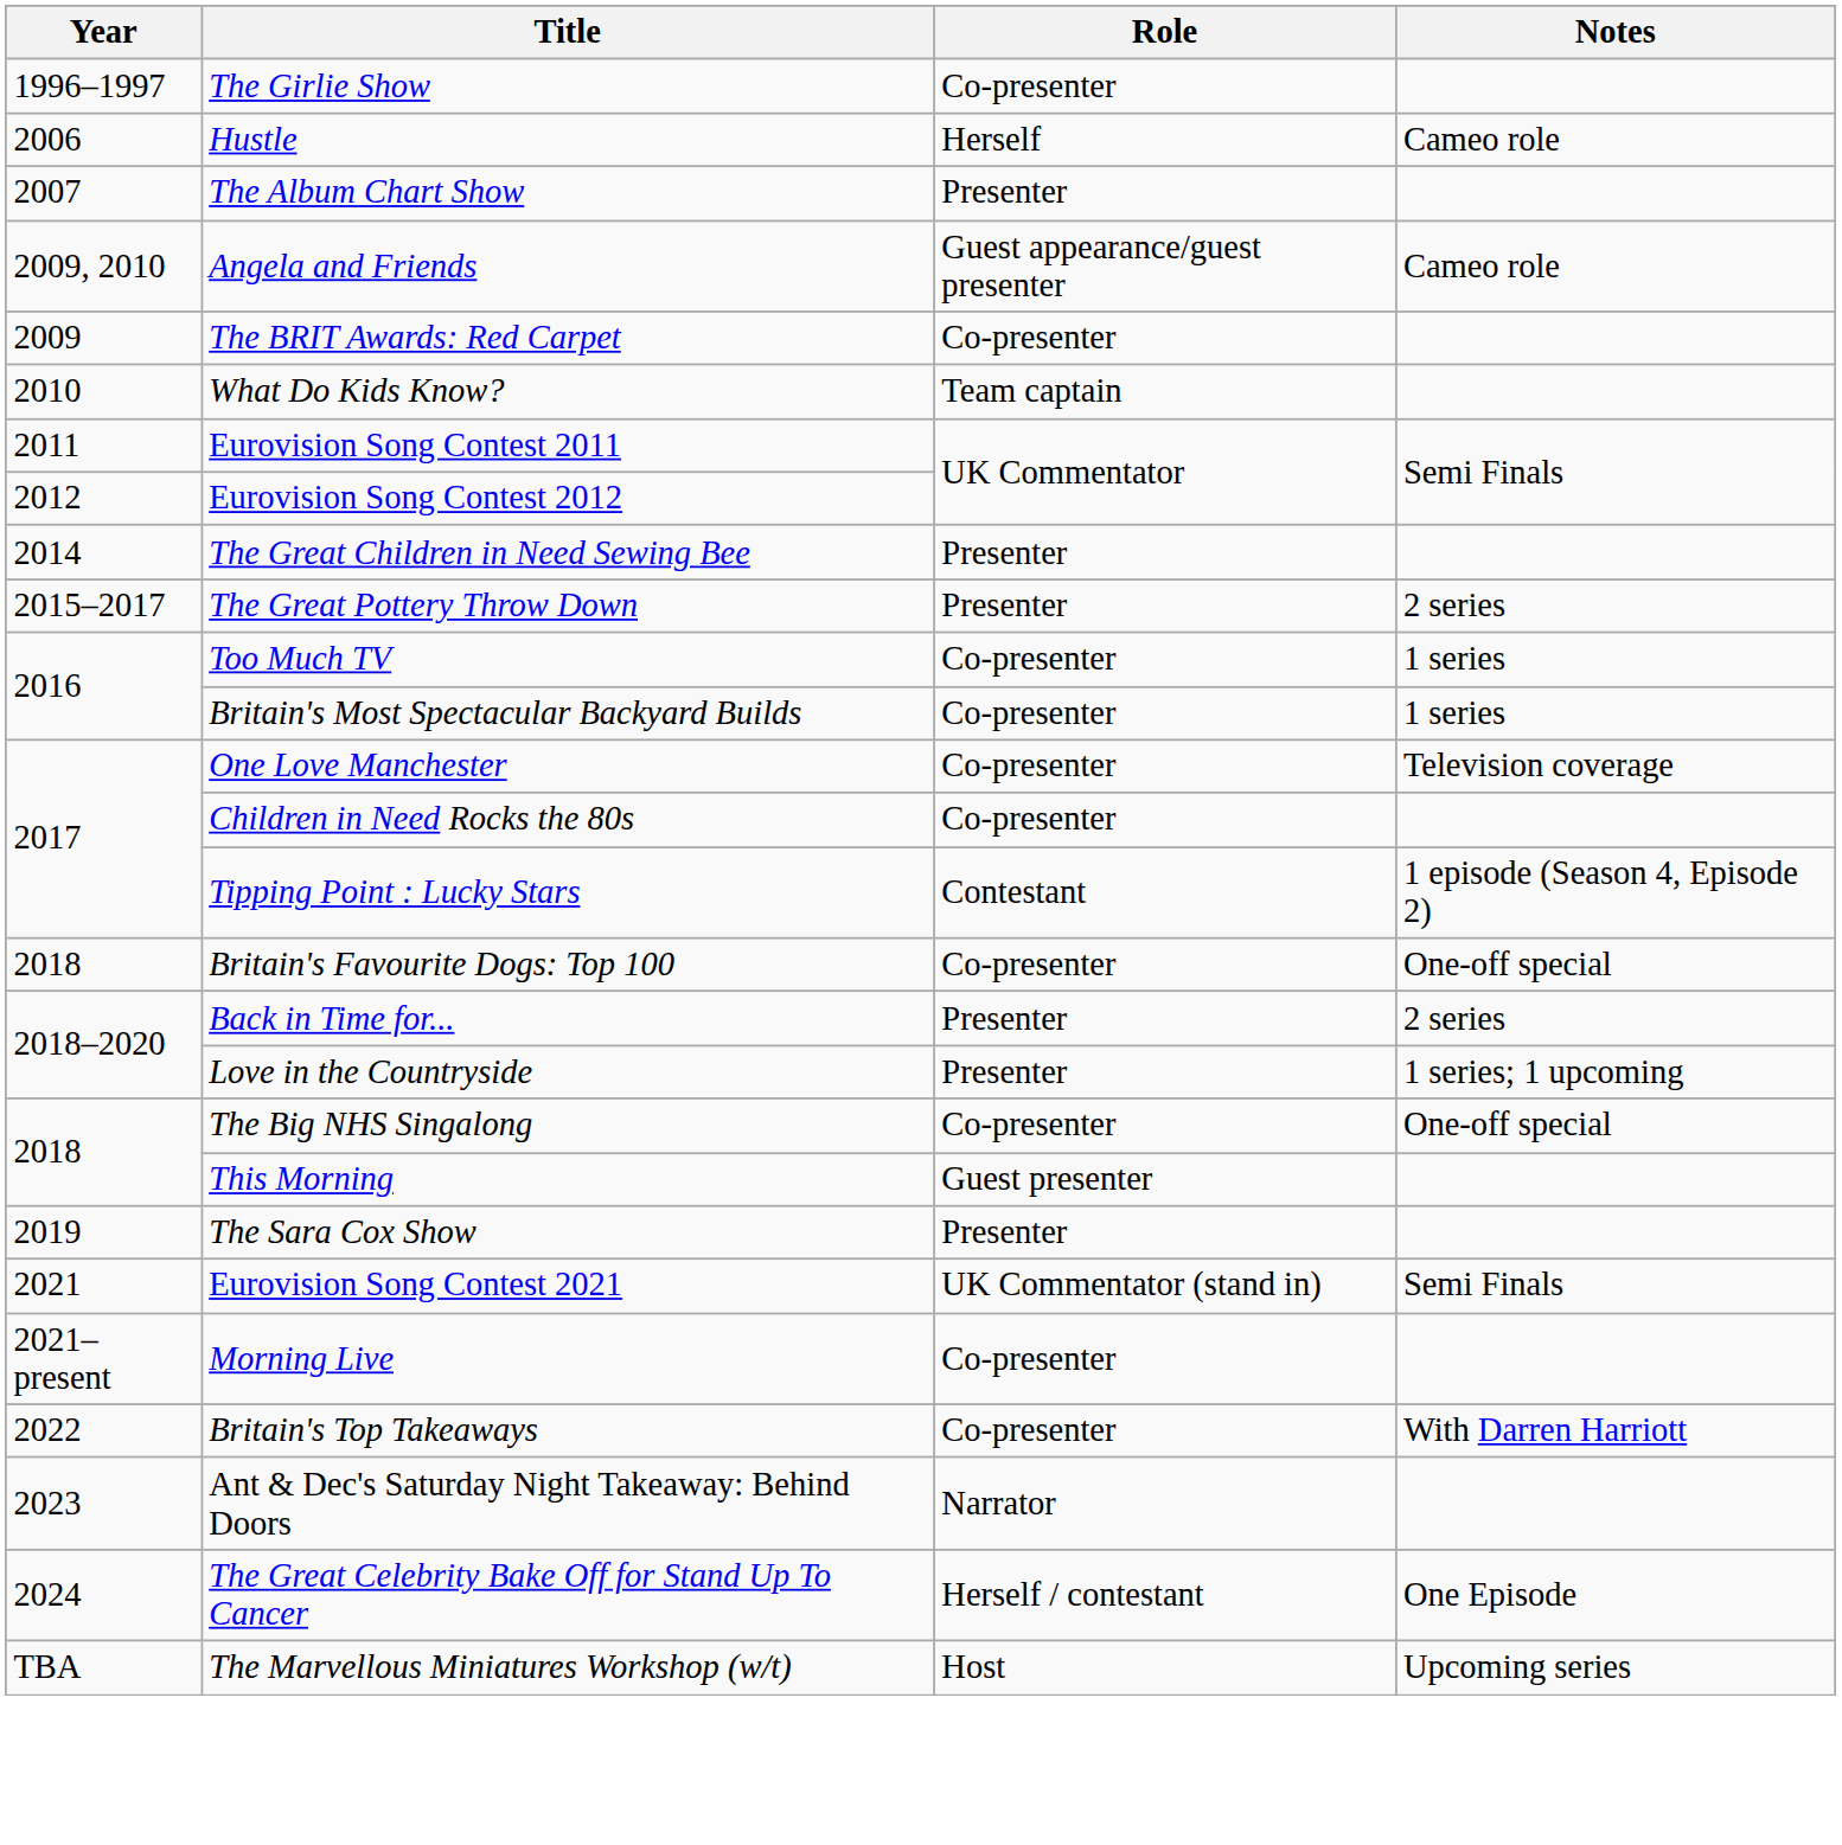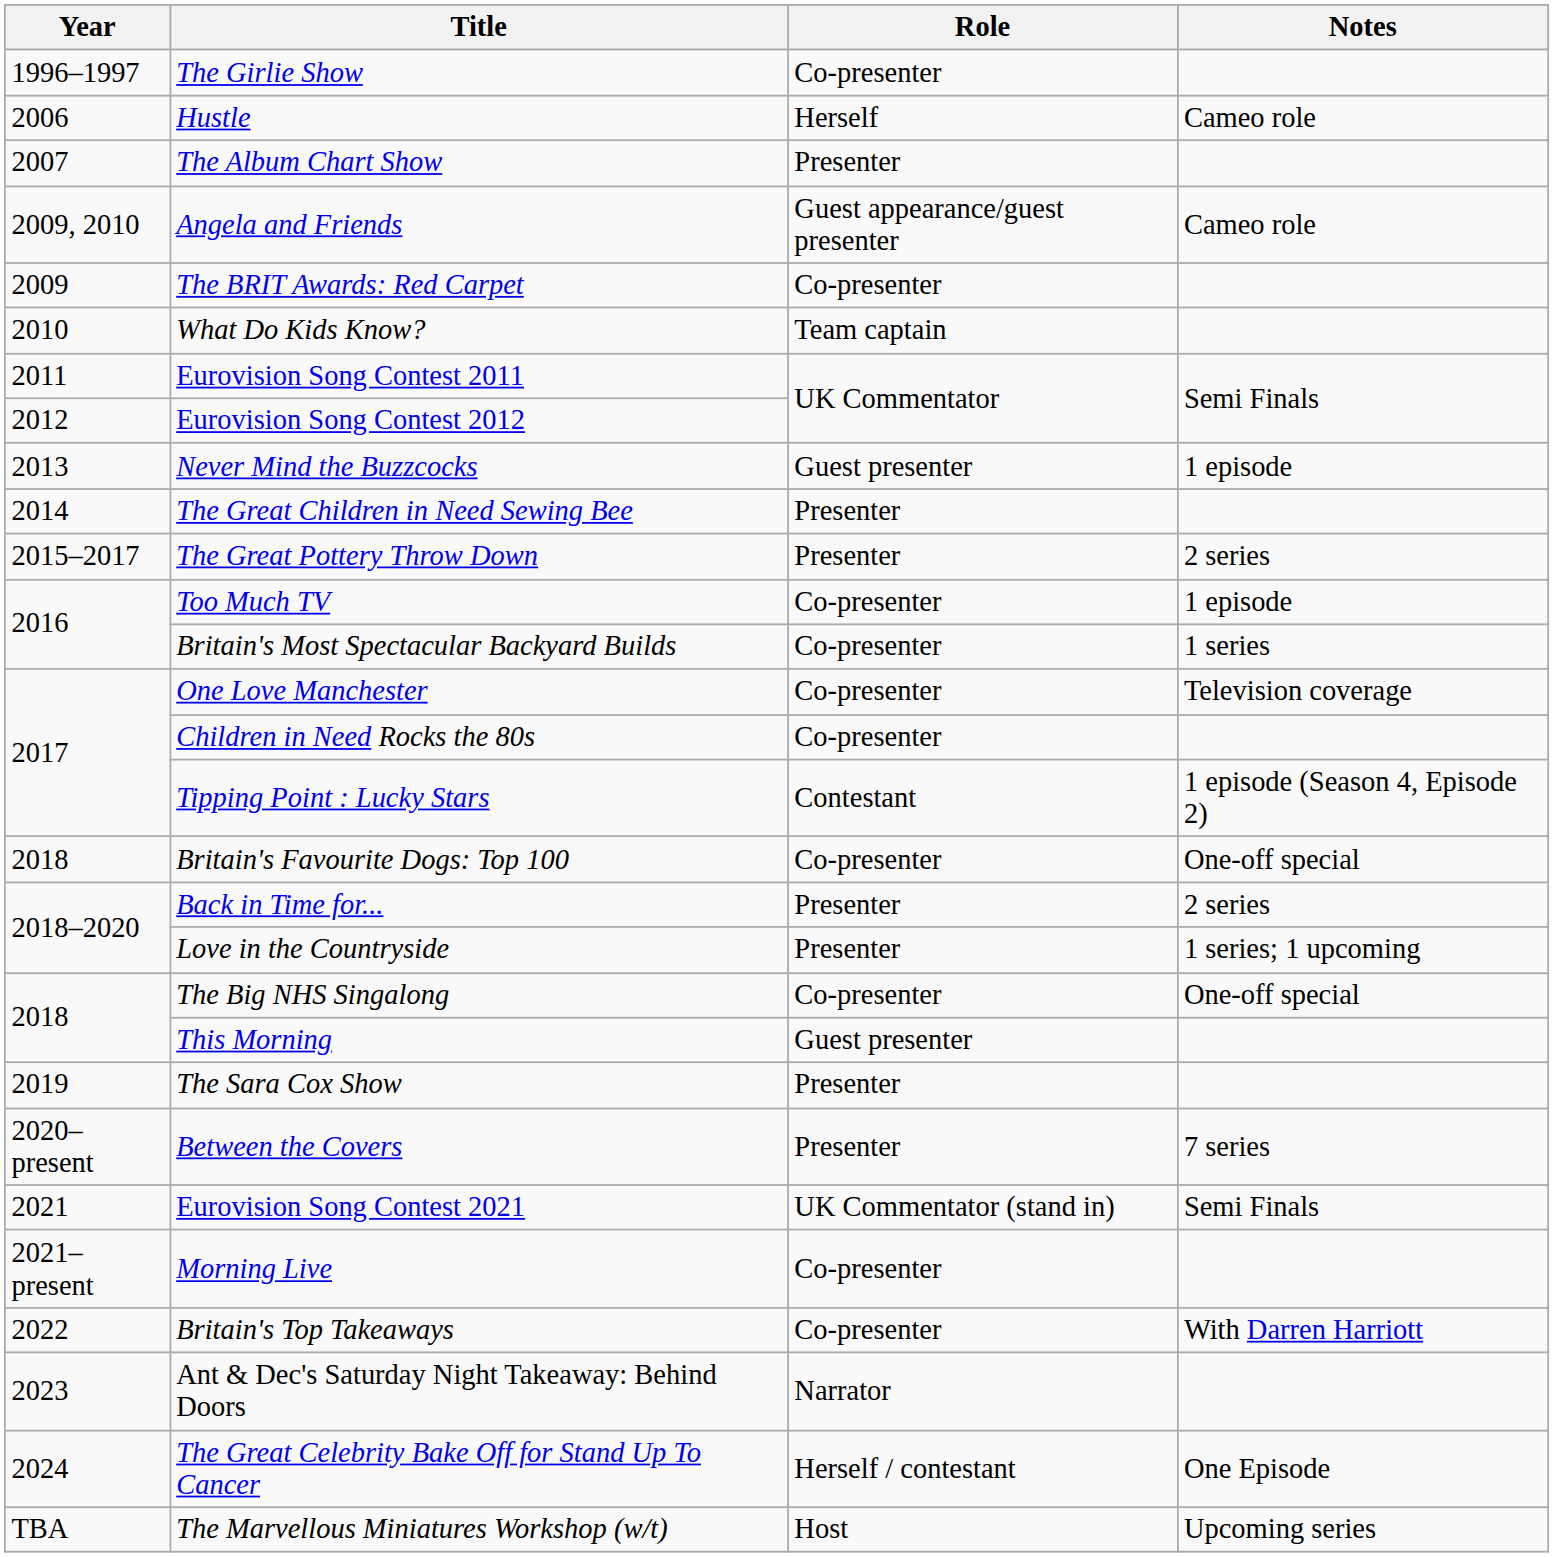+ row: 2013 | Never Mind the Buzzcocks | Guest presenter | 1 episode
Too Much TV | Notes: 1 series -> 1 episode
+ row: 2020–present | Between the Covers | Presenter | 7 series
